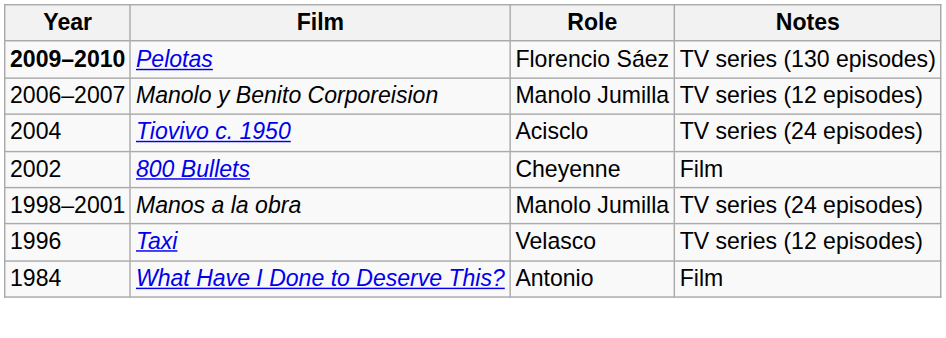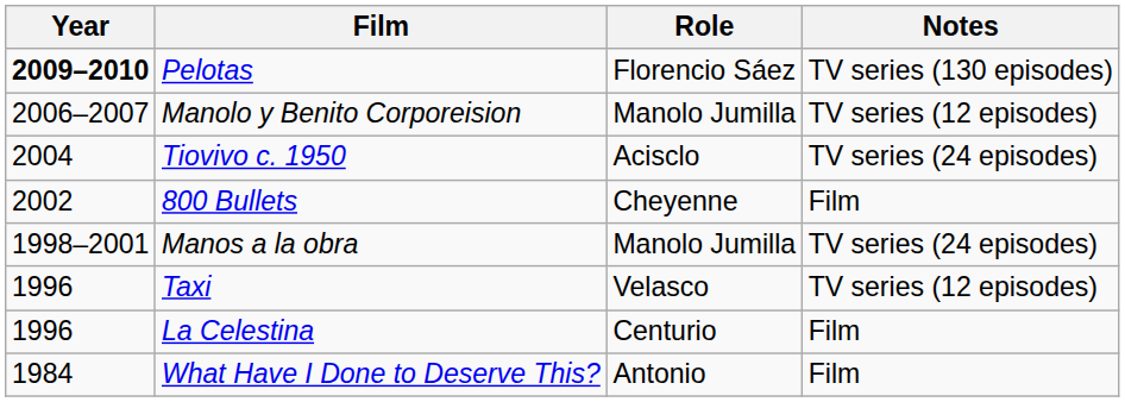+ row: 1996 | La Celestina | Centurio | Film
